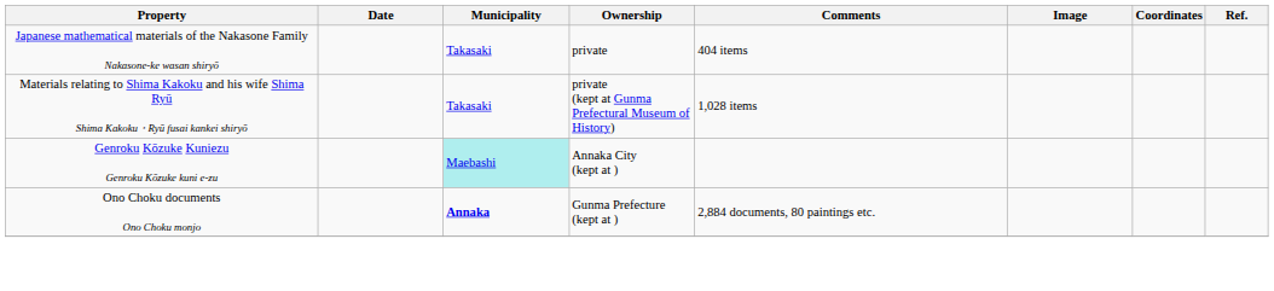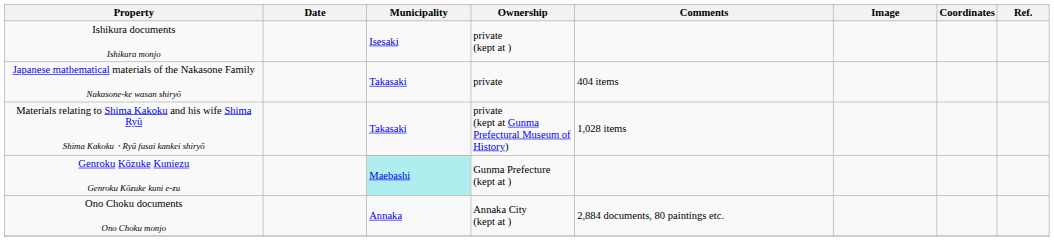+ row: Ishikura documents Ishikura monjo | Isesaki | private (kept at )
Genroku Kōzuke Kuniezu Genroku Kōzuke kuni e-zu | Ownership: Annaka City (kept at ) -> Gunma Prefecture (kept at )
Ono Choku documents Ono Choku monjo | Municipality: bold -> normal
Ono Choku documents Ono Choku monjo | Ownership: Gunma Prefecture (kept at ) -> Annaka City (kept at )
